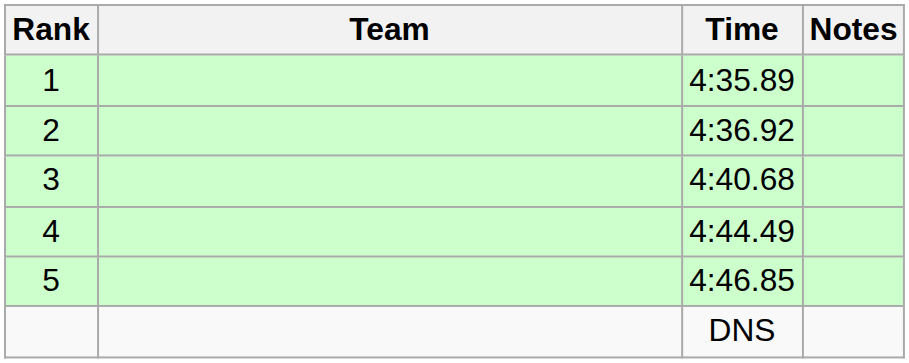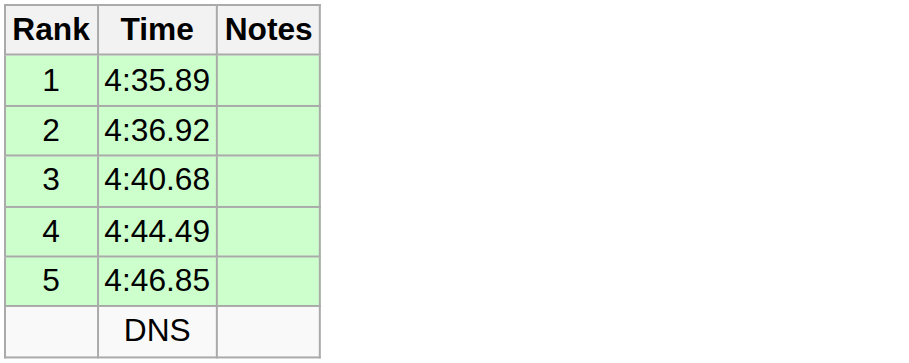- column: Team
